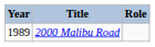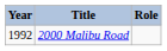2000 Malibu Road | Year: 1989 -> 1992
